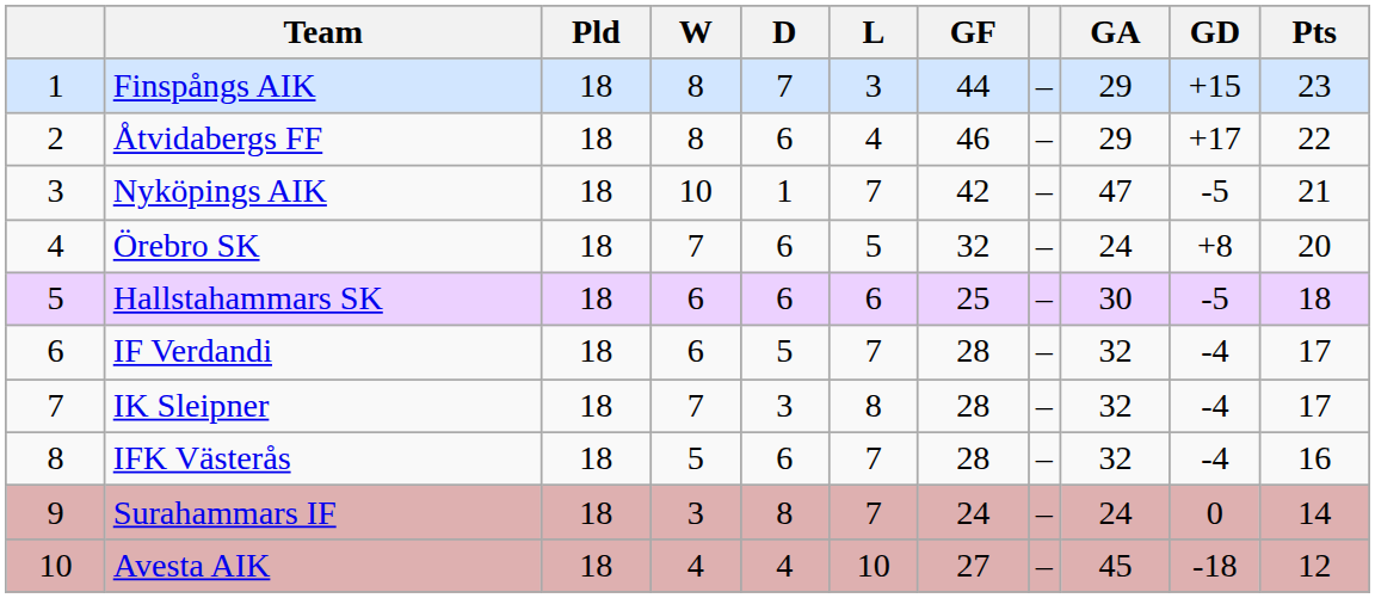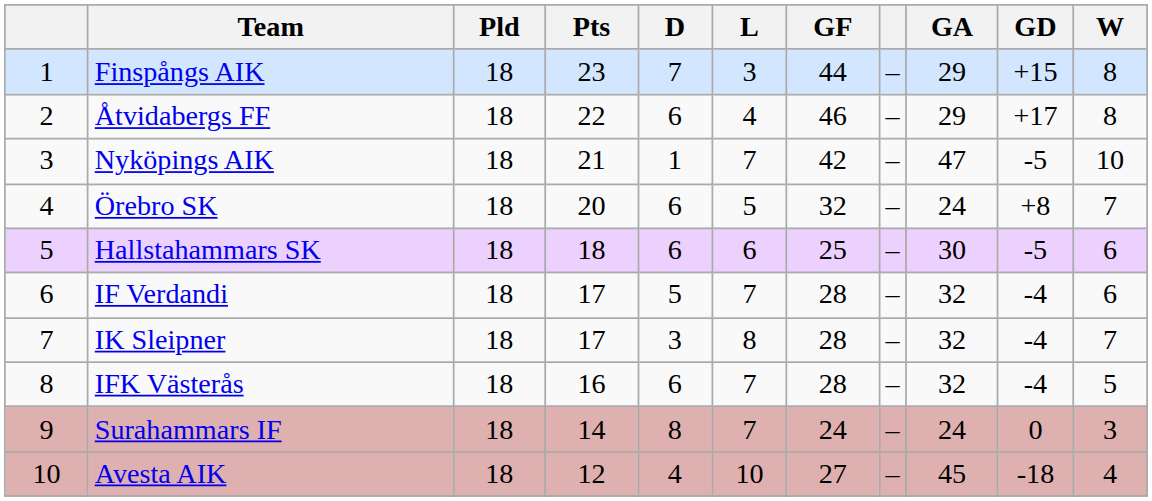columns swapped: W <-> Pts
